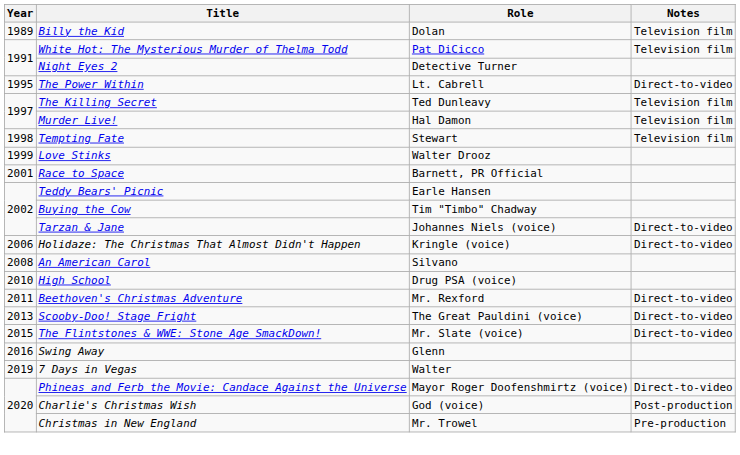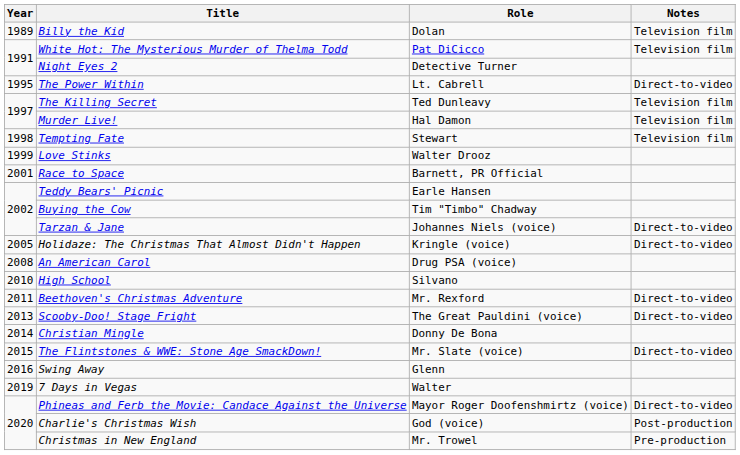Holidaze: The Christmas That Almost Didn't Happen | Year: 2006 -> 2005
An American Carol | Role: Silvano -> Drug PSA (voice)
High School | Role: Drug PSA (voice) -> Silvano
+ row: 2014 | Christian Mingle | Donny De Bona
